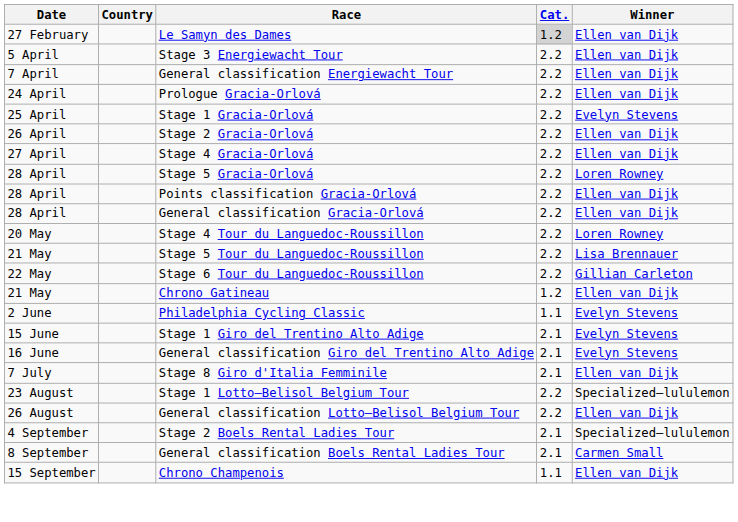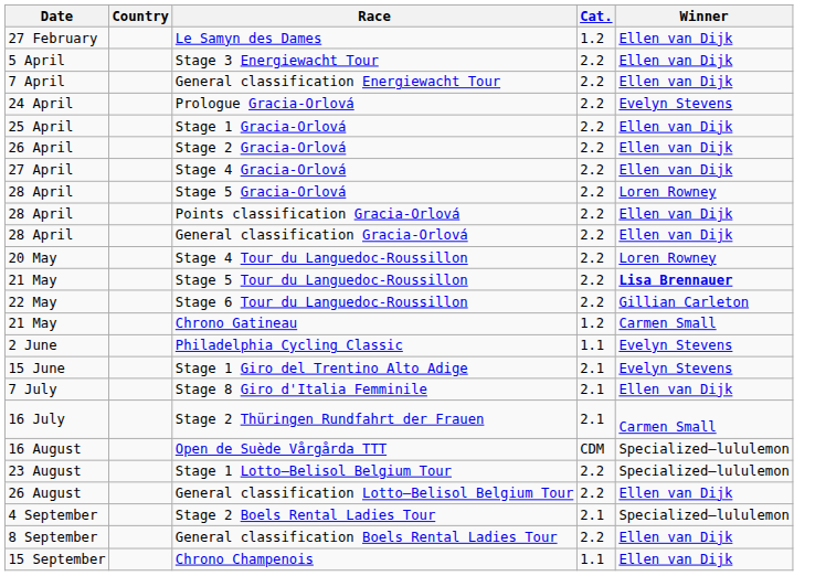Le Samyn des Dames | Cat.: lightgrey background -> no background
Prologue Gracia-Orlová | Winner: Ellen van Dijk -> Evelyn Stevens
Stage 1 Gracia-Orlová | Winner: Evelyn Stevens -> Ellen van Dijk
Stage 5 Tour du Languedoc-Roussillon | Winner: normal -> bold
Chrono Gatineau | Winner: Ellen van Dijk -> Carmen Small
- row: 16 June | General classification Giro del Trentino Alto Adige | 2.1 | Evelyn Stevens
+ row: 16 July | Stage 2 Thüringen Rundfahrt der Frauen | 2.1 | Carmen Small
+ row: 16 August | Open de Suède Vårgårda TTT | CDM | Specialized–lululemon
General classification Boels Rental Ladies Tour | Cat.: 2.1 -> 2.2
General classification Boels Rental Ladies Tour | Winner: Carmen Small -> Ellen van Dijk
